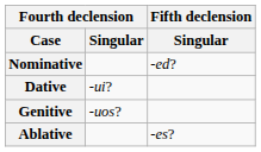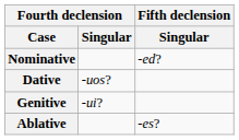Dative | Fourth declension / Singular: -ui? -> -uos?
Genitive | Fourth declension / Singular: -uos? -> -ui?
